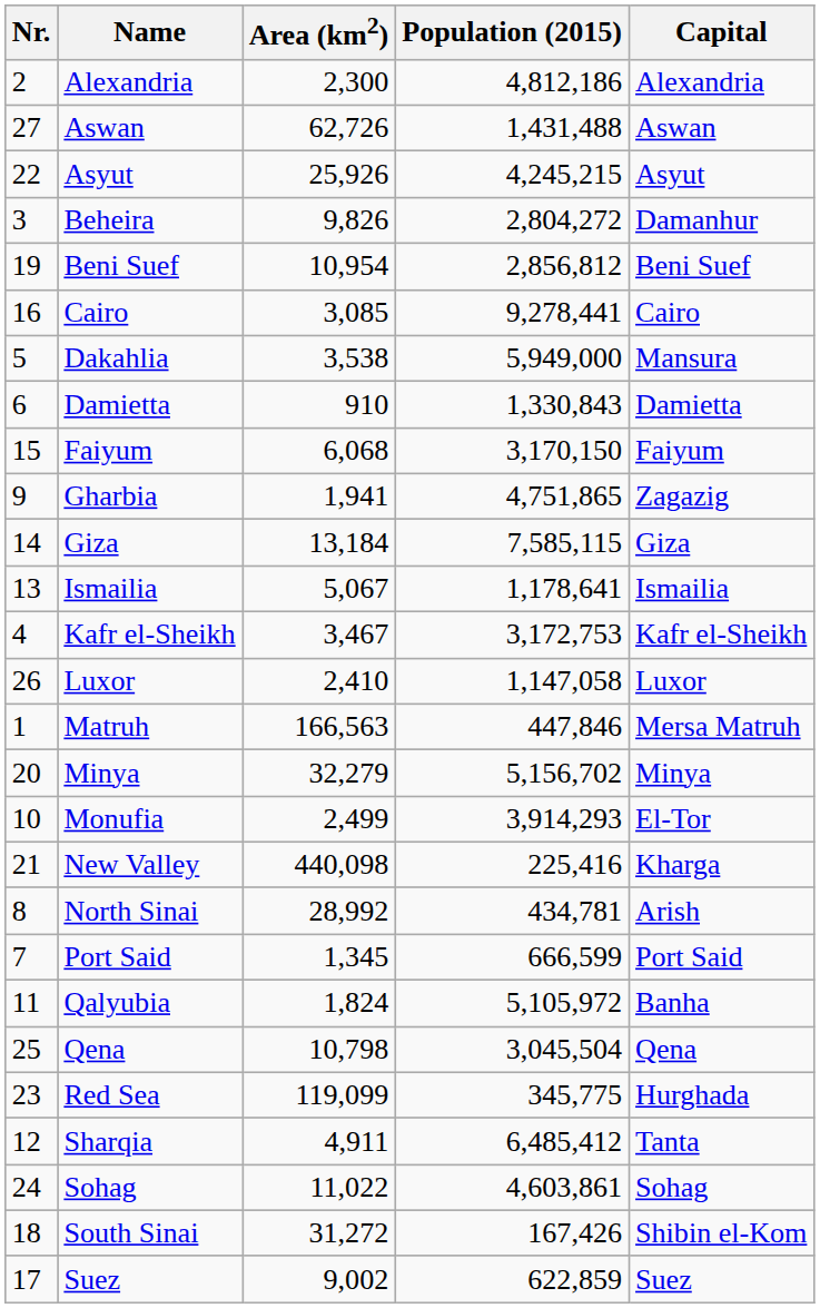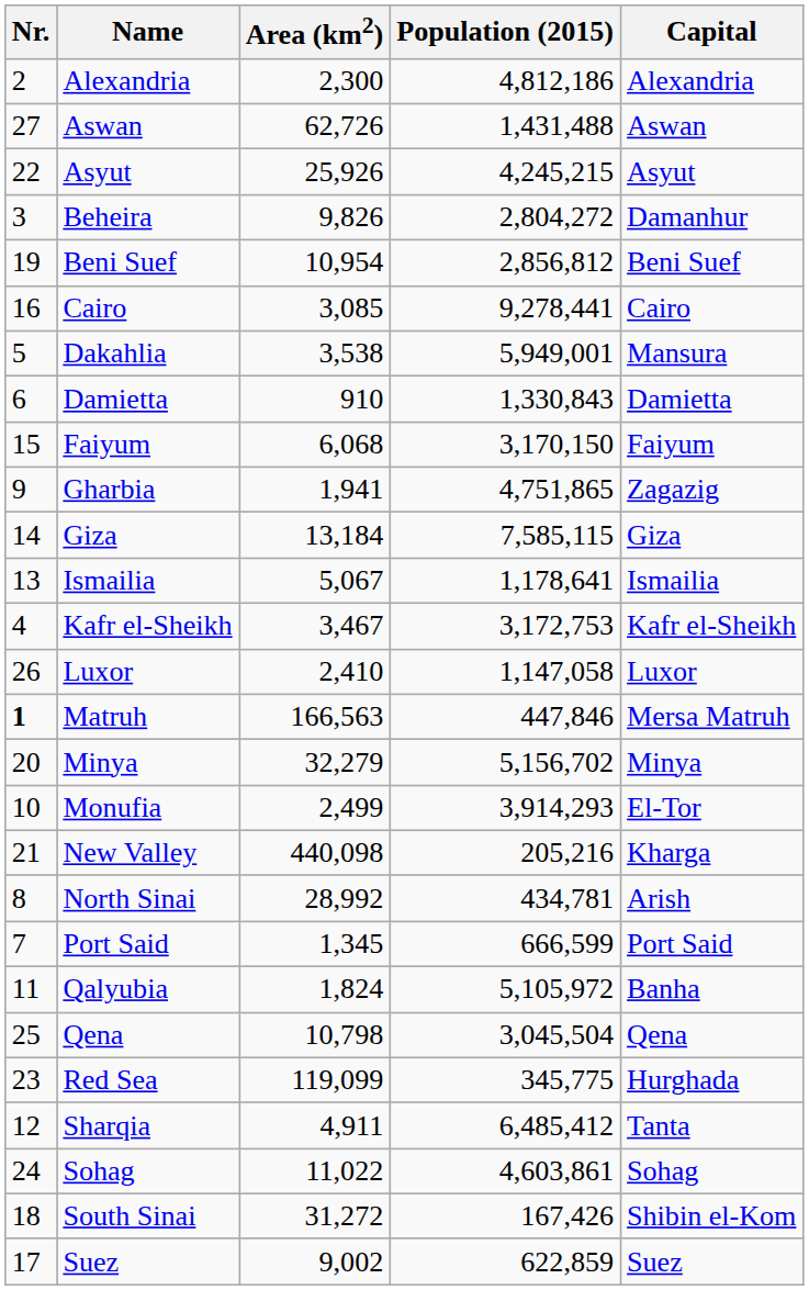Dakahlia | Population (2015): 5,949,000 -> 5,949,001
Matruh | Nr.: normal -> bold
New Valley | Population (2015): 225,416 -> 205,216
